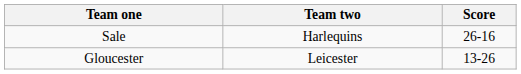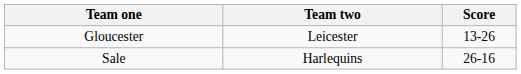rows swapped: Gloucester <-> Sale
